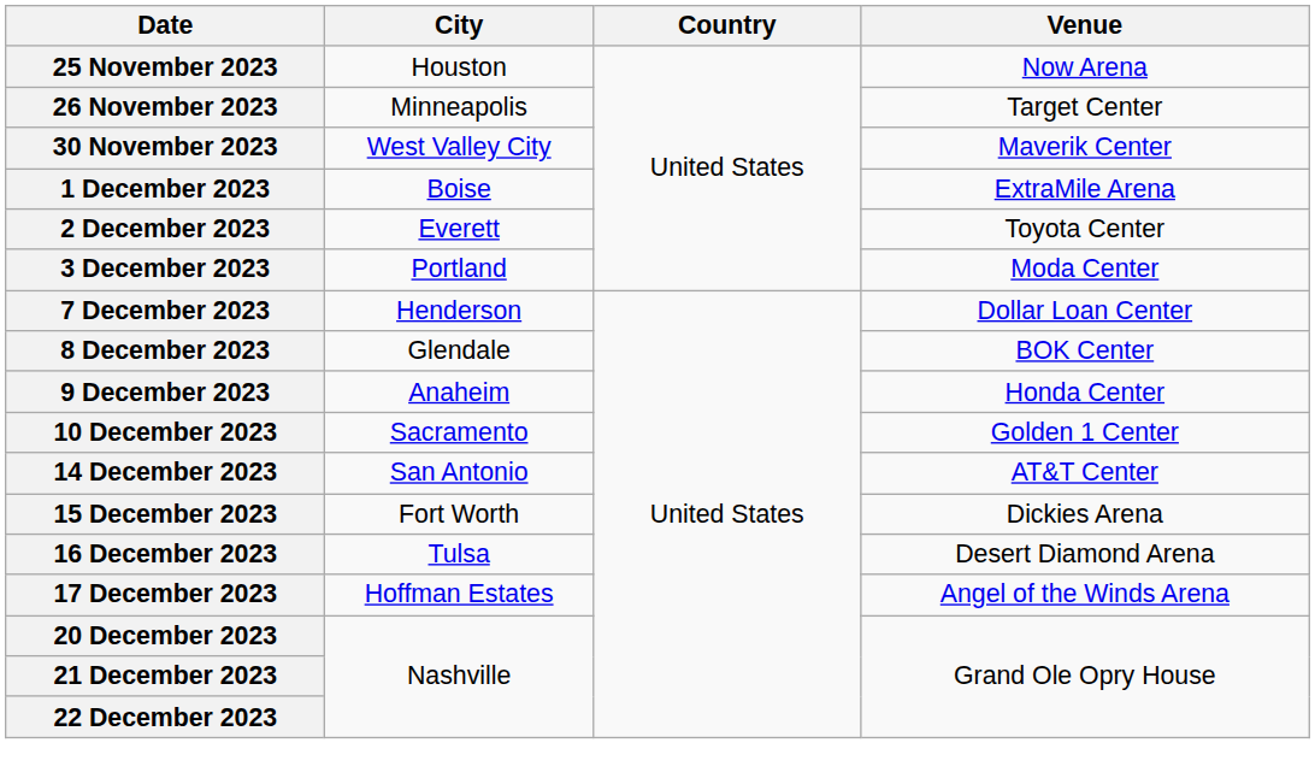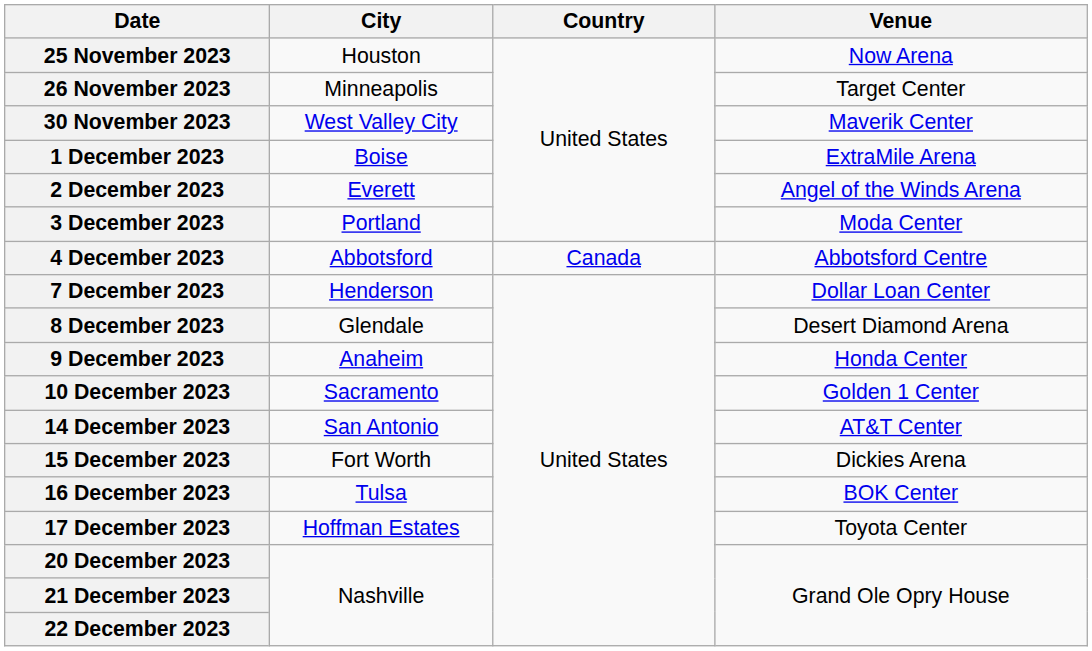2 December 2023 | Venue: Toyota Center -> Angel of the Winds Arena
+ row: 4 December 2023 | Abbotsford | Canada | Abbotsford Centre
8 December 2023 | Venue: BOK Center -> Desert Diamond Arena
16 December 2023 | Venue: Desert Diamond Arena -> BOK Center
17 December 2023 | Venue: Angel of the Winds Arena -> Toyota Center
